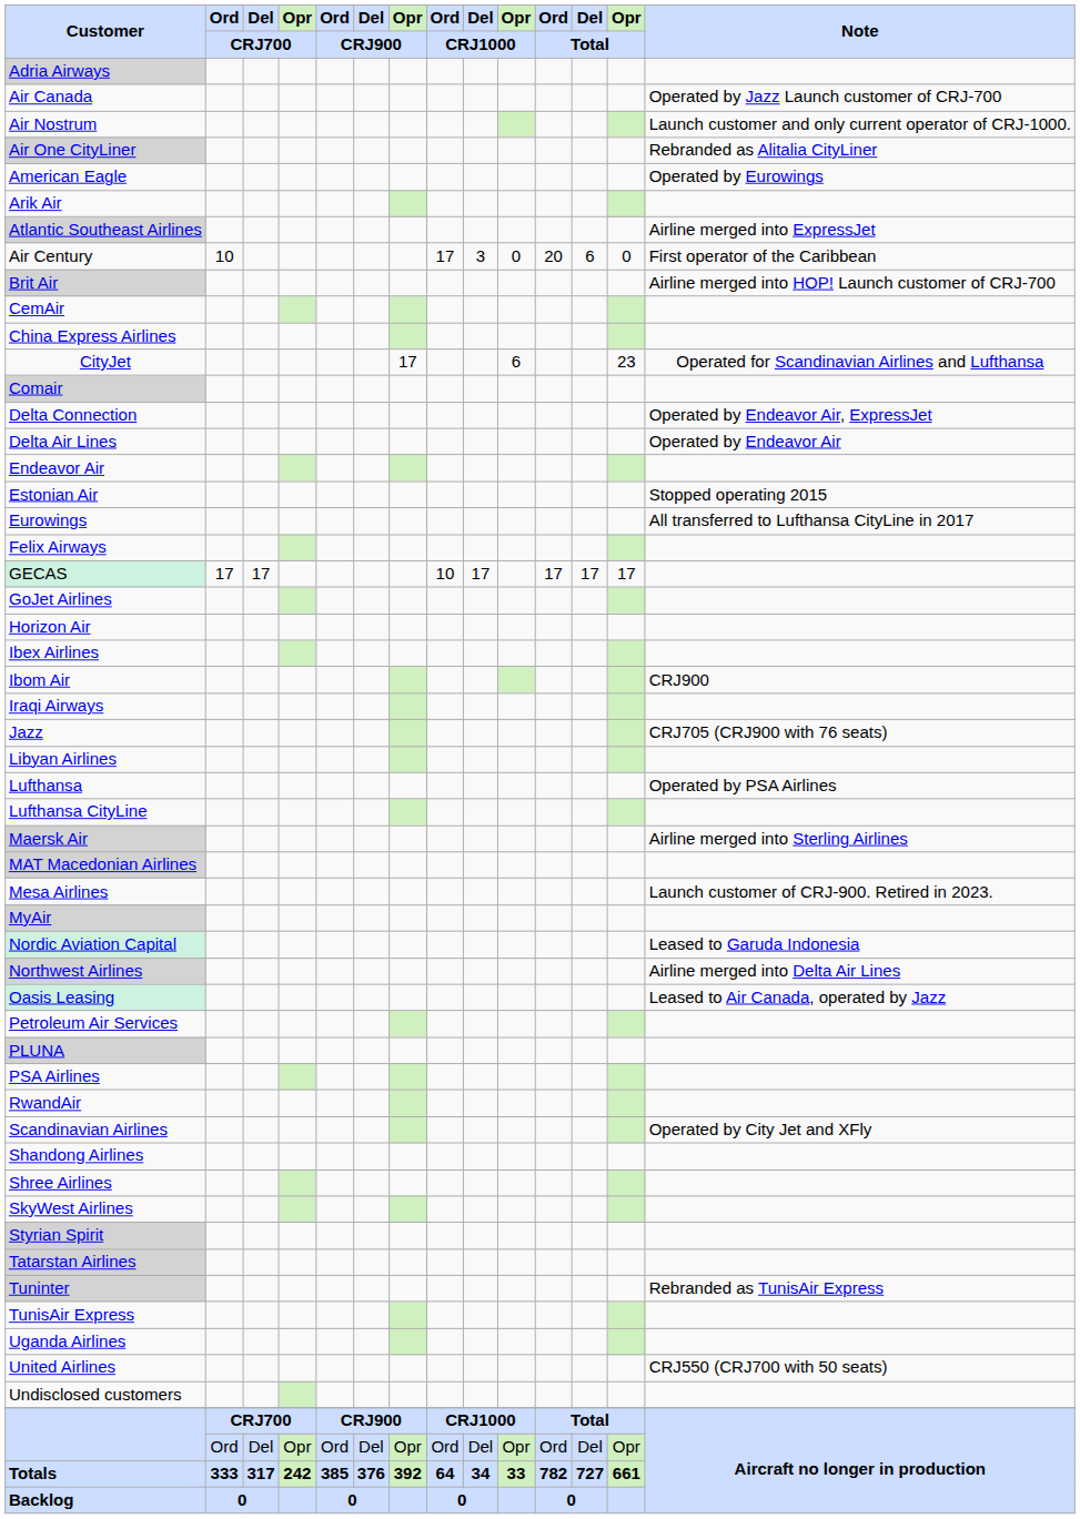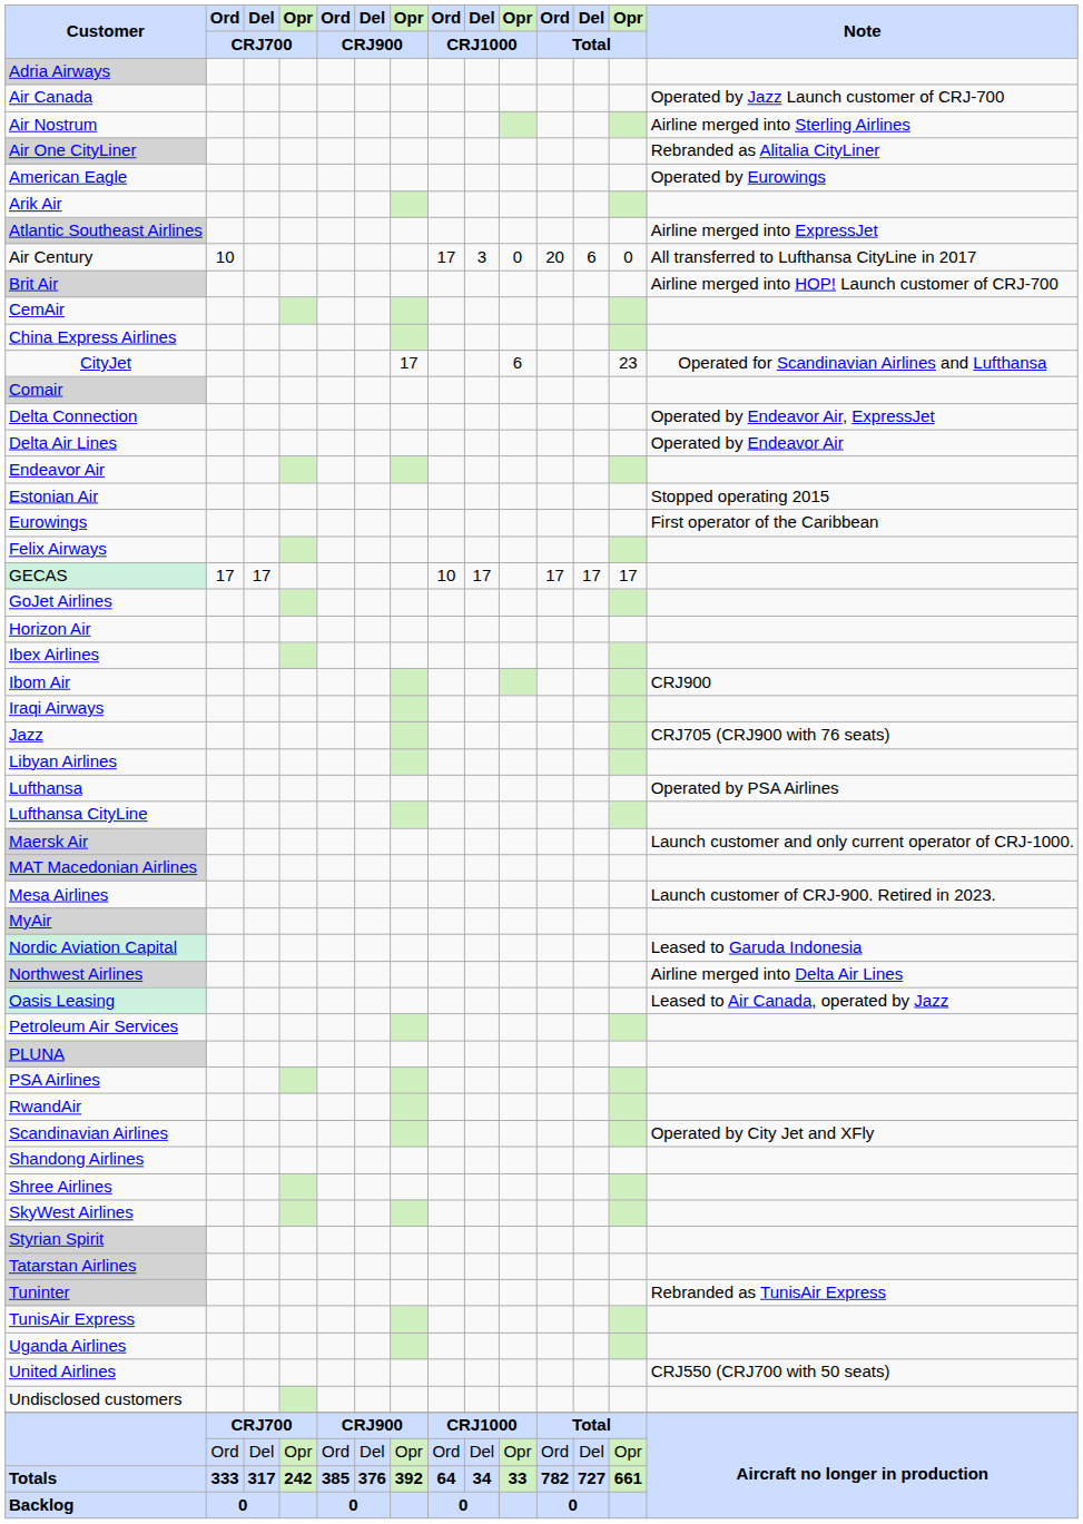Air Nostrum | Note: Launch customer and only current operator of CRJ-1000. -> Airline merged into Sterling Airlines
Air Century | Note: First operator of the Caribbean -> All transferred to Lufthansa CityLine in 2017
Eurowings | Note: All transferred to Lufthansa CityLine in 2017 -> First operator of the Caribbean
Maersk Air | Note: Airline merged into Sterling Airlines -> Launch customer and only current operator of CRJ-1000.
